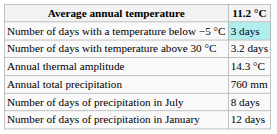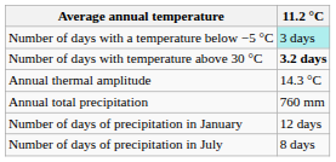Number of days with temperature above 30 °C | 11.2 °C: normal -> bold
rows swapped: Number of days of precipitation in January <-> Number of days of precipitation in July
